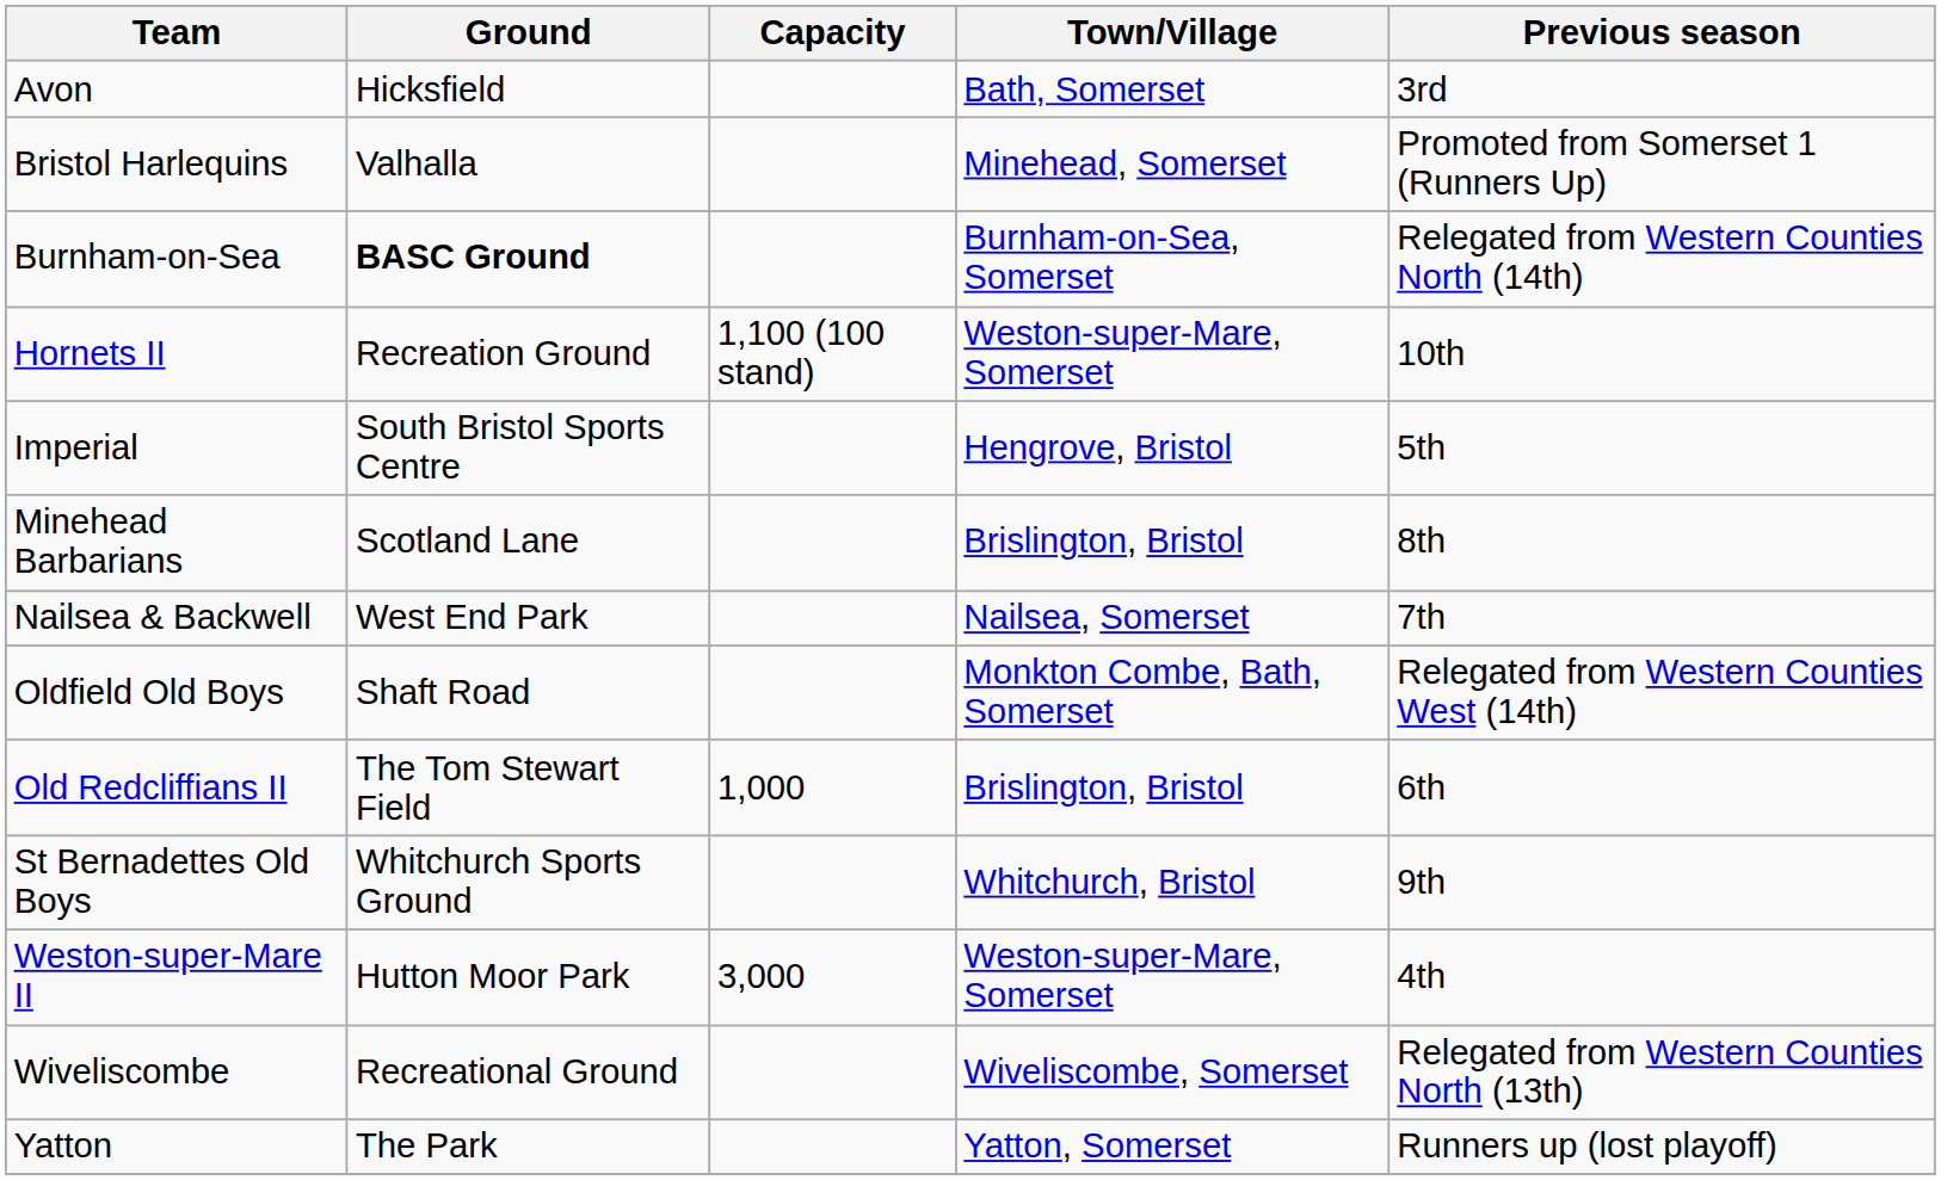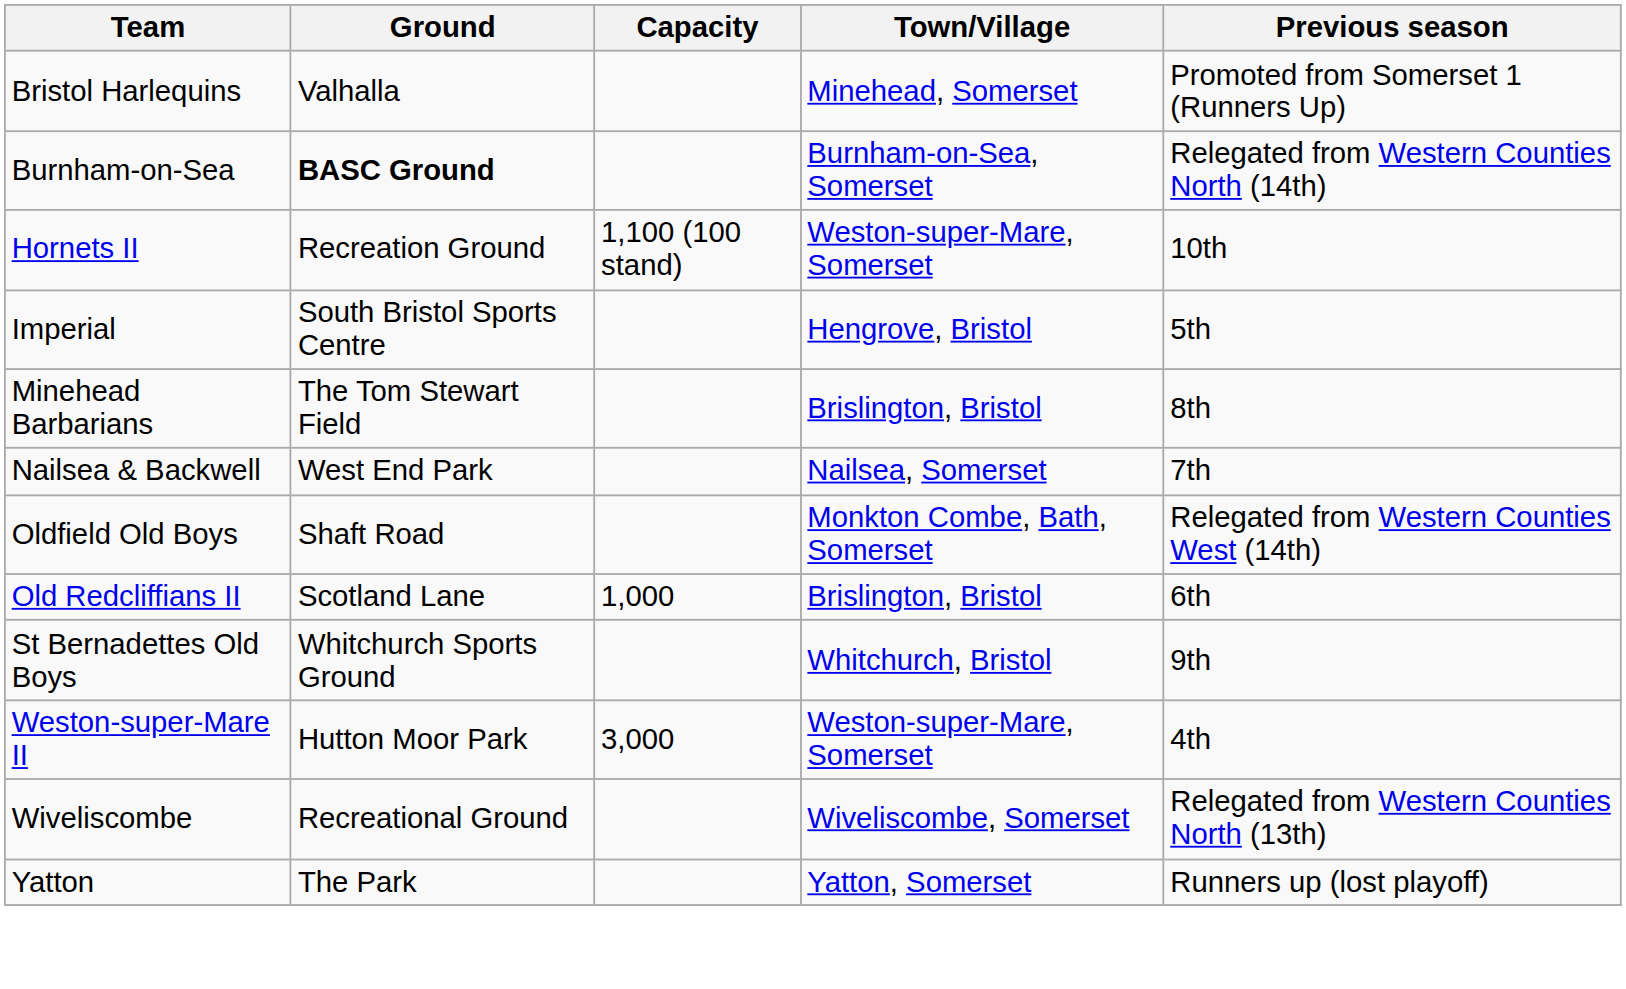- row: Avon | Hicksfield | Bath, Somerset | 3rd
Minehead Barbarians | Ground: Scotland Lane -> The Tom Stewart Field
Old Redcliffians II | Ground: The Tom Stewart Field -> Scotland Lane
